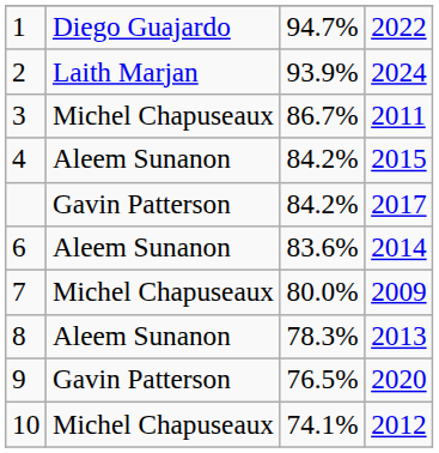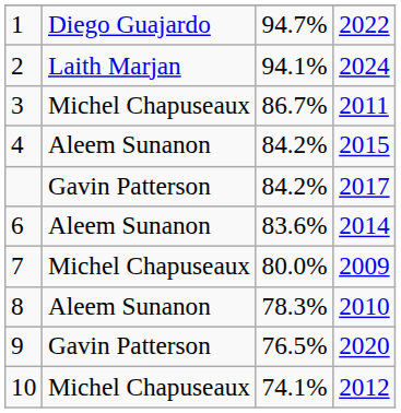2 | column 3: 93.9% -> 94.1%
8 | column 4: 2013 -> 2010
